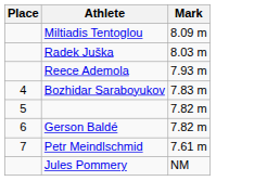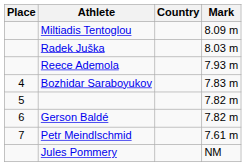+ column: Country
